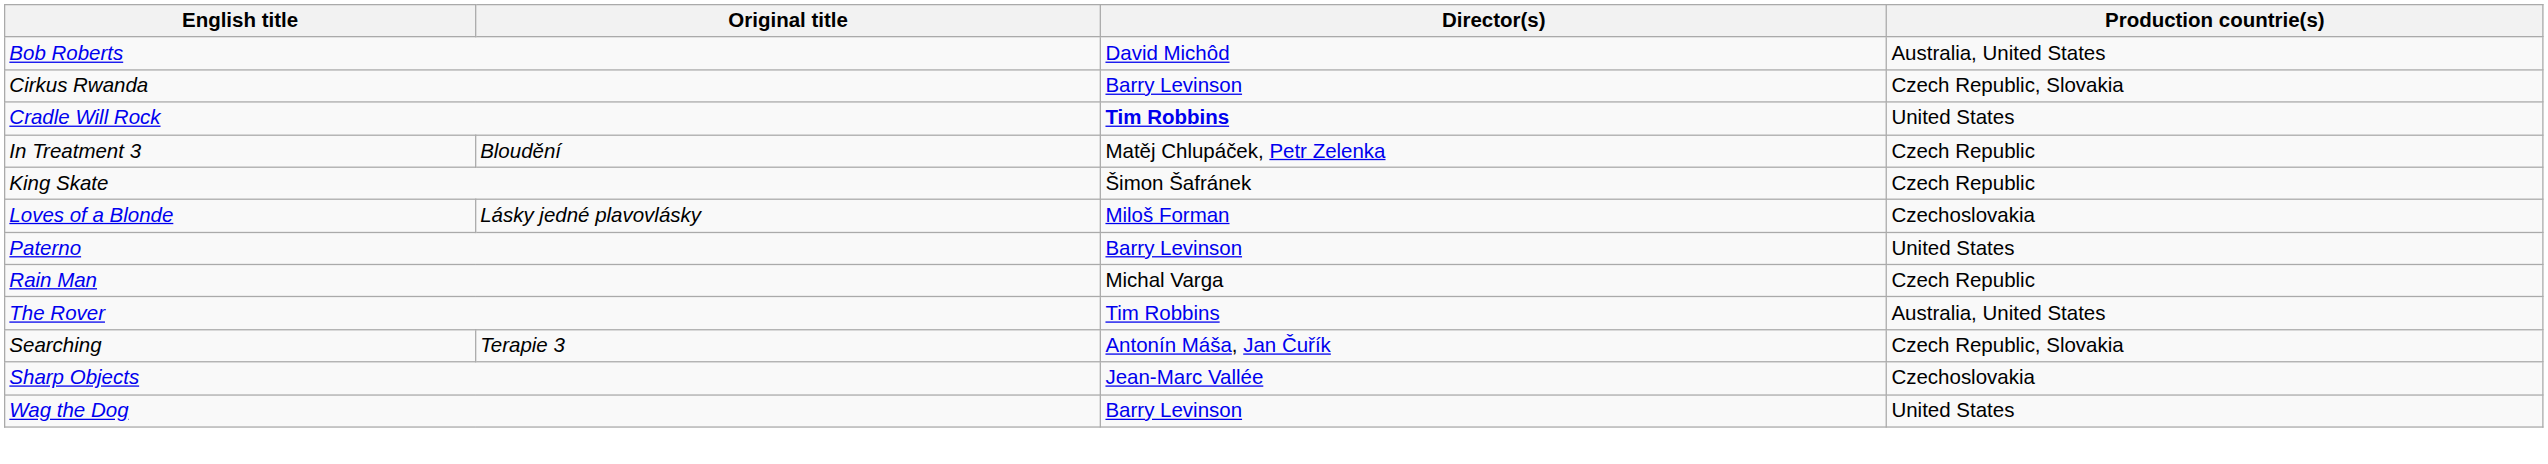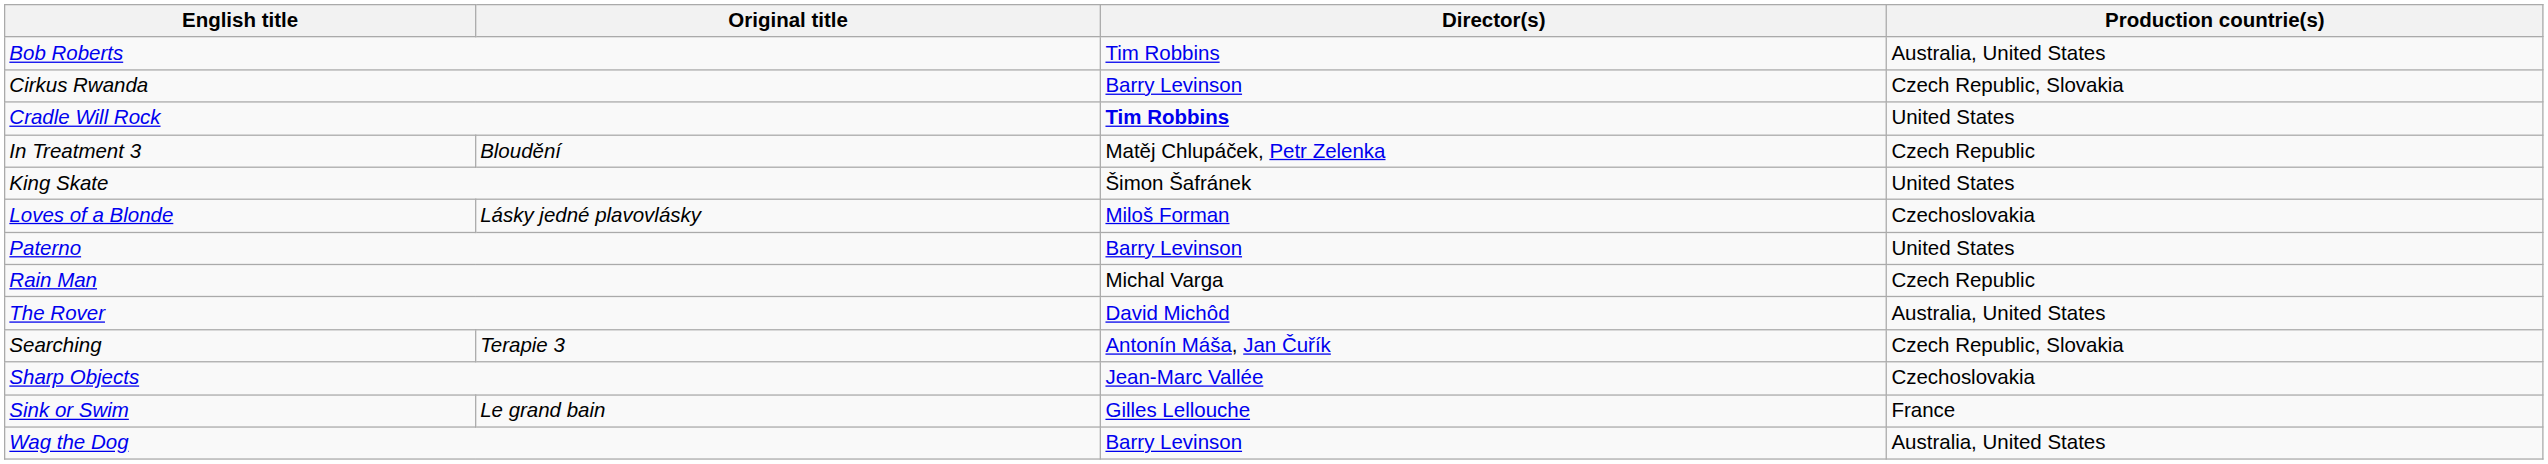Bob Roberts | Director(s): David Michôd -> Tim Robbins
King Skate | Production countrie(s): Czech Republic -> United States
The Rover | Director(s): Tim Robbins -> David Michôd
+ row: Sink or Swim | Le grand bain | Gilles Lellouche | France
Wag the Dog | Production countrie(s): United States -> Australia, United States
